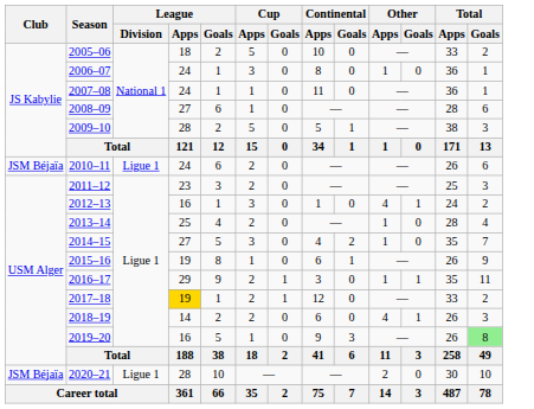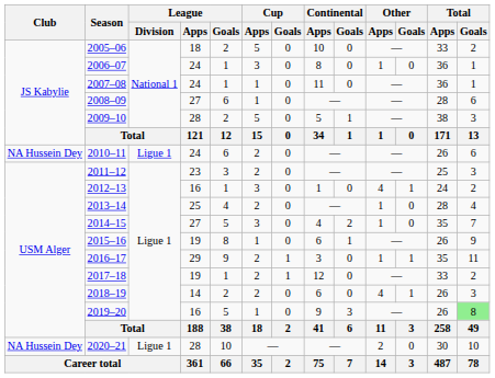2010–11 | Club: JSM Béjaïa -> NA Hussein Dey
2017–18 | League / Apps: gold background -> no background
2020–21 | Club: JSM Béjaïa -> NA Hussein Dey
